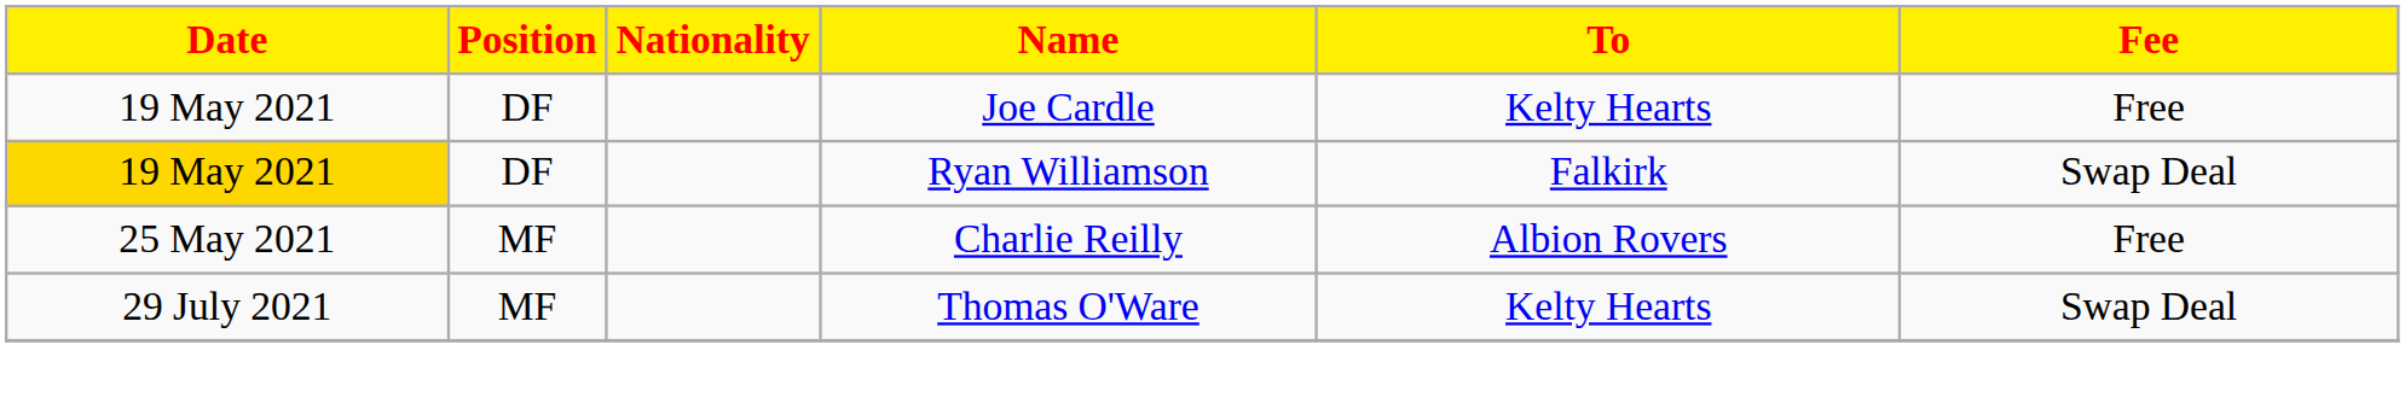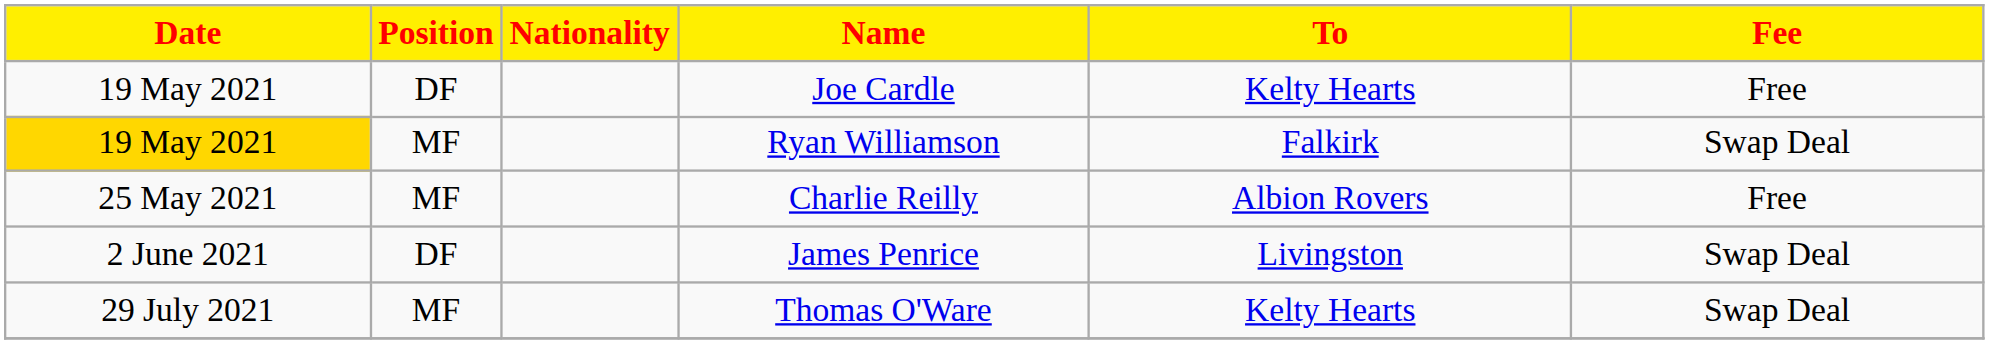Ryan Williamson | Position: DF -> MF
+ row: 2 June 2021 | DF | James Penrice | Livingston | Swap Deal
